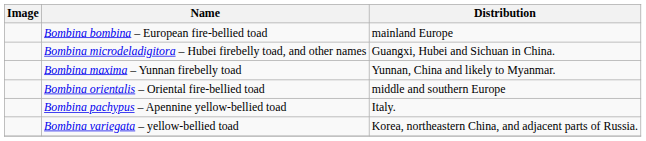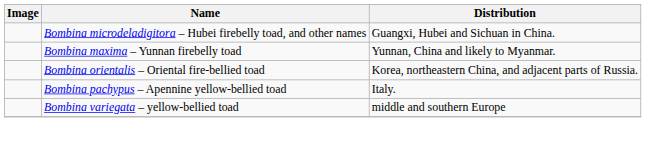- row: Bombina bombina – European fire-bellied toad | mainland Europe
Bombina orientalis – Oriental fire-bellied toad | Distribution: middle and southern Europe -> Korea, northeastern China, and adjacent parts of Russia.
Bombina variegata – yellow-bellied toad | Distribution: Korea, northeastern China, and adjacent parts of Russia. -> middle and southern Europe
